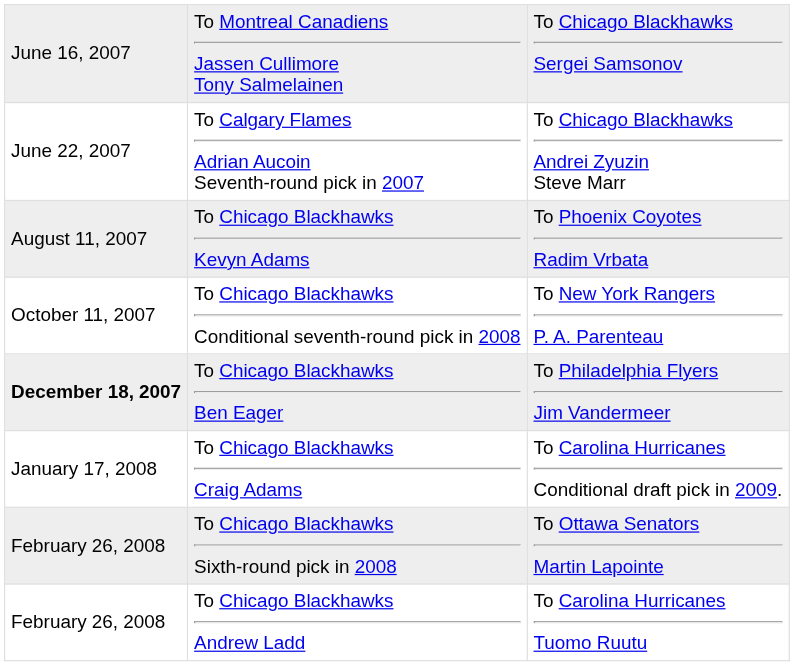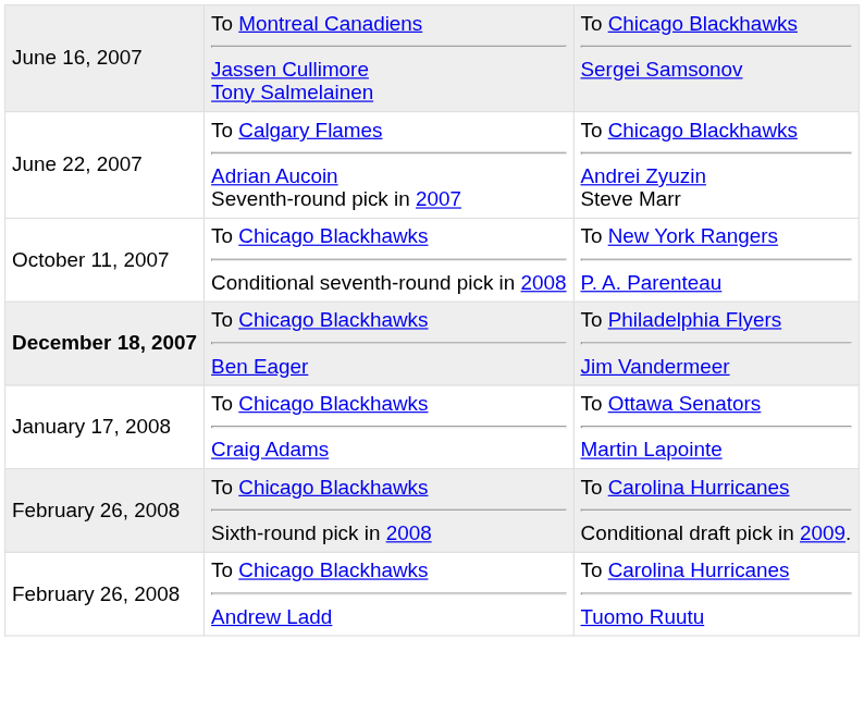- row: August 11, 2007 | To Chicago Blackhawks Kevyn Adams | To Phoenix Coyotes Radim Vrbata
To Chicago Blackhawks Craig Adams | column 3: To Carolina Hurricanes Conditional draft pick in 2009. -> To Ottawa Senators Martin Lapointe
To Chicago Blackhawks Sixth-round pick in 2008 | column 3: To Ottawa Senators Martin Lapointe -> To Carolina Hurricanes Conditional draft pick in 2009.
